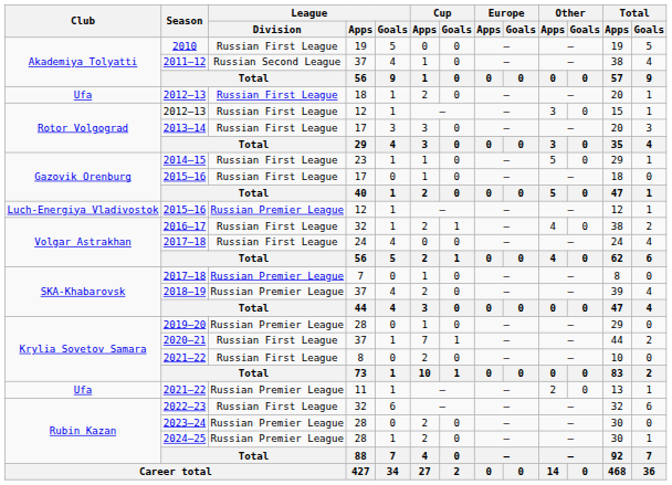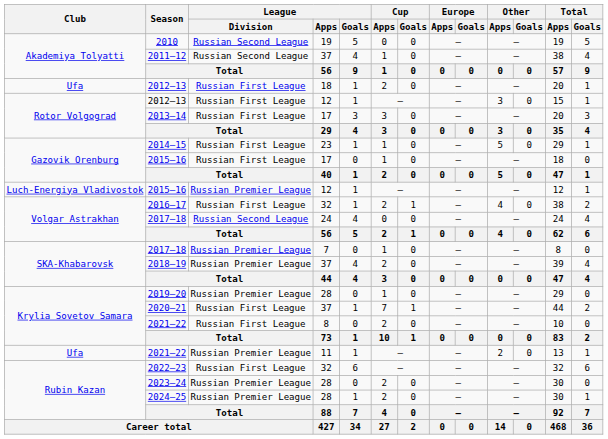2010 | League / Division: Russian First League -> Russian Second League
2017–18 / 24 | League / Division: Russian First League -> Russian Second League
